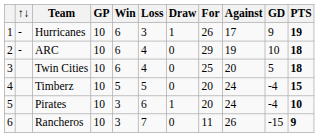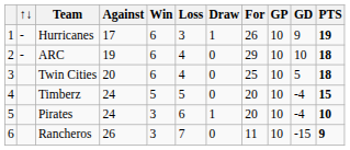columns swapped: GP <-> Against
